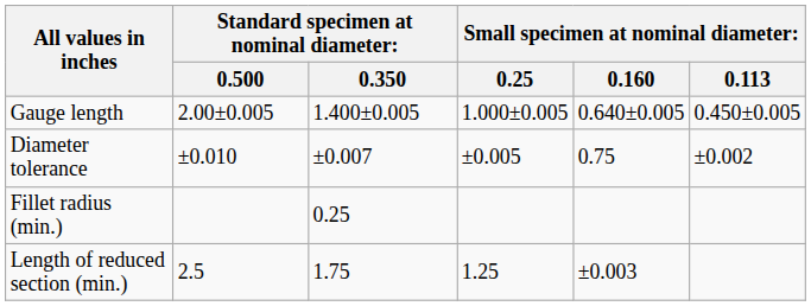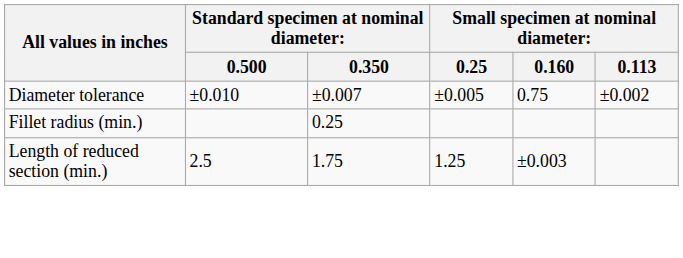- row: Gauge length | 2.00±0.005 | 1.400±0.005 | 1.000±0.005 | 0.640±0.005 | 0.450±0.005
